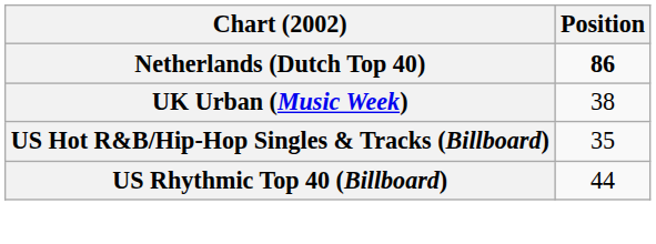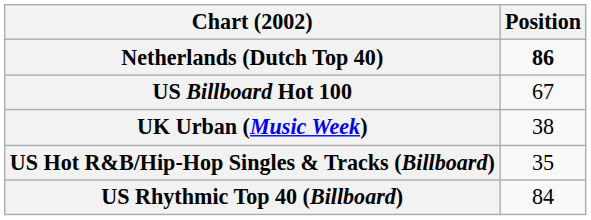+ row: US Billboard Hot 100 | 67
US Rhythmic Top 40 (Billboard) | Position: 44 -> 84
